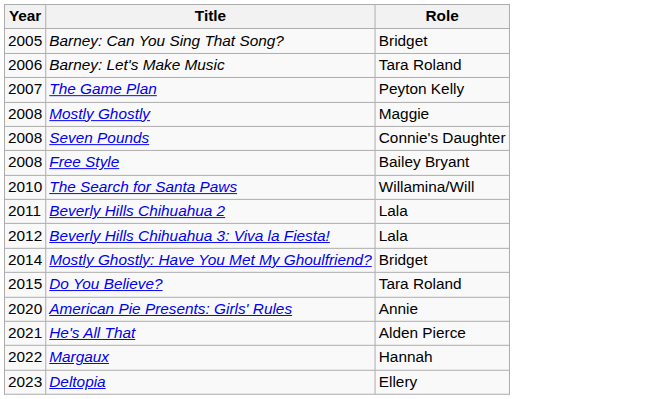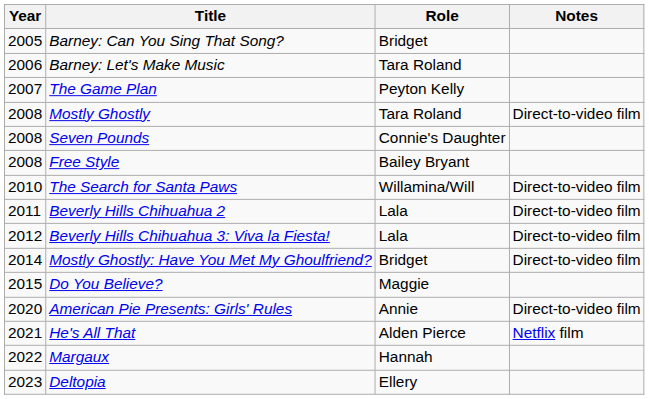+ column: Notes | Direct-to-video film | Direct-to-video film | Direct-to-video film | Direct-to-video film | Direct-to-video film | Direct-to-video film | Netflix film
Mostly Ghostly | Role: Maggie -> Tara Roland
Do You Believe? | Role: Tara Roland -> Maggie
